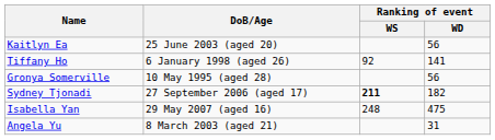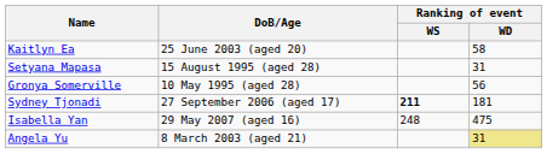Kaitlyn Ea | Ranking of event / WD: 56 -> 58
- row: Tiffany Ho | 6 January 1998 (aged 26) | 92 | 141
+ row: Setyana Mapasa | 15 August 1995 (aged 28) | 31
Sydney Tjonadi | Ranking of event / WD: 182 -> 181
Angela Yu | Ranking of event / WD: no background -> khaki background
